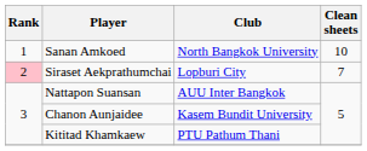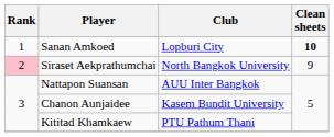Sanan Amkoed | Club: North Bangkok University -> Lopburi City
Sanan Amkoed | Clean sheets: normal -> bold
Siraset Aekprathumchai | Club: Lopburi City -> North Bangkok University
Siraset Aekprathumchai | Clean sheets: 7 -> 9
